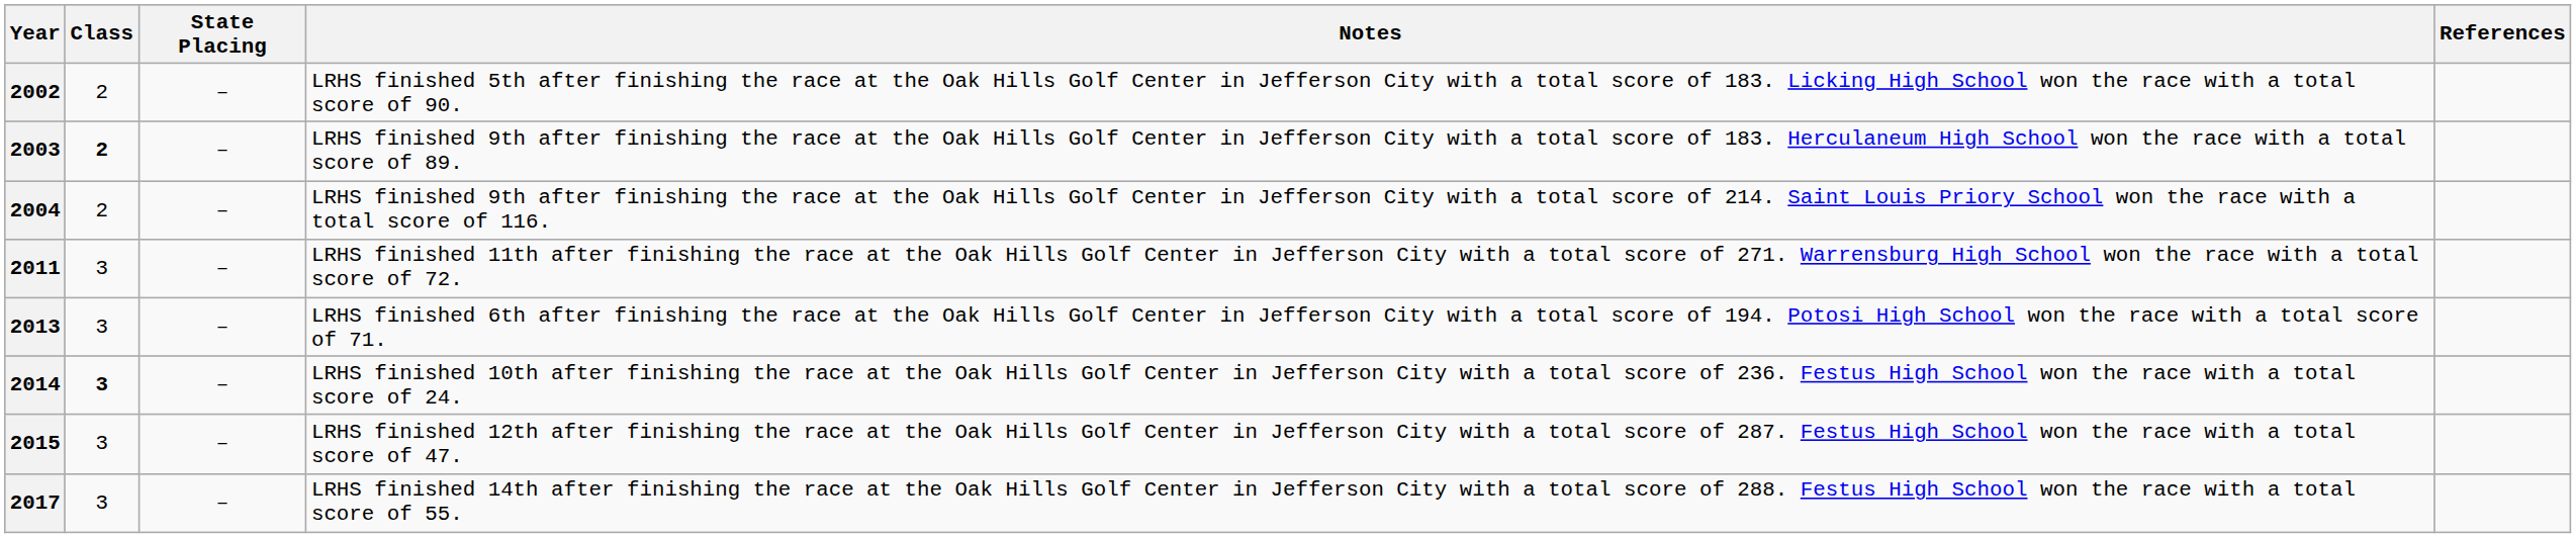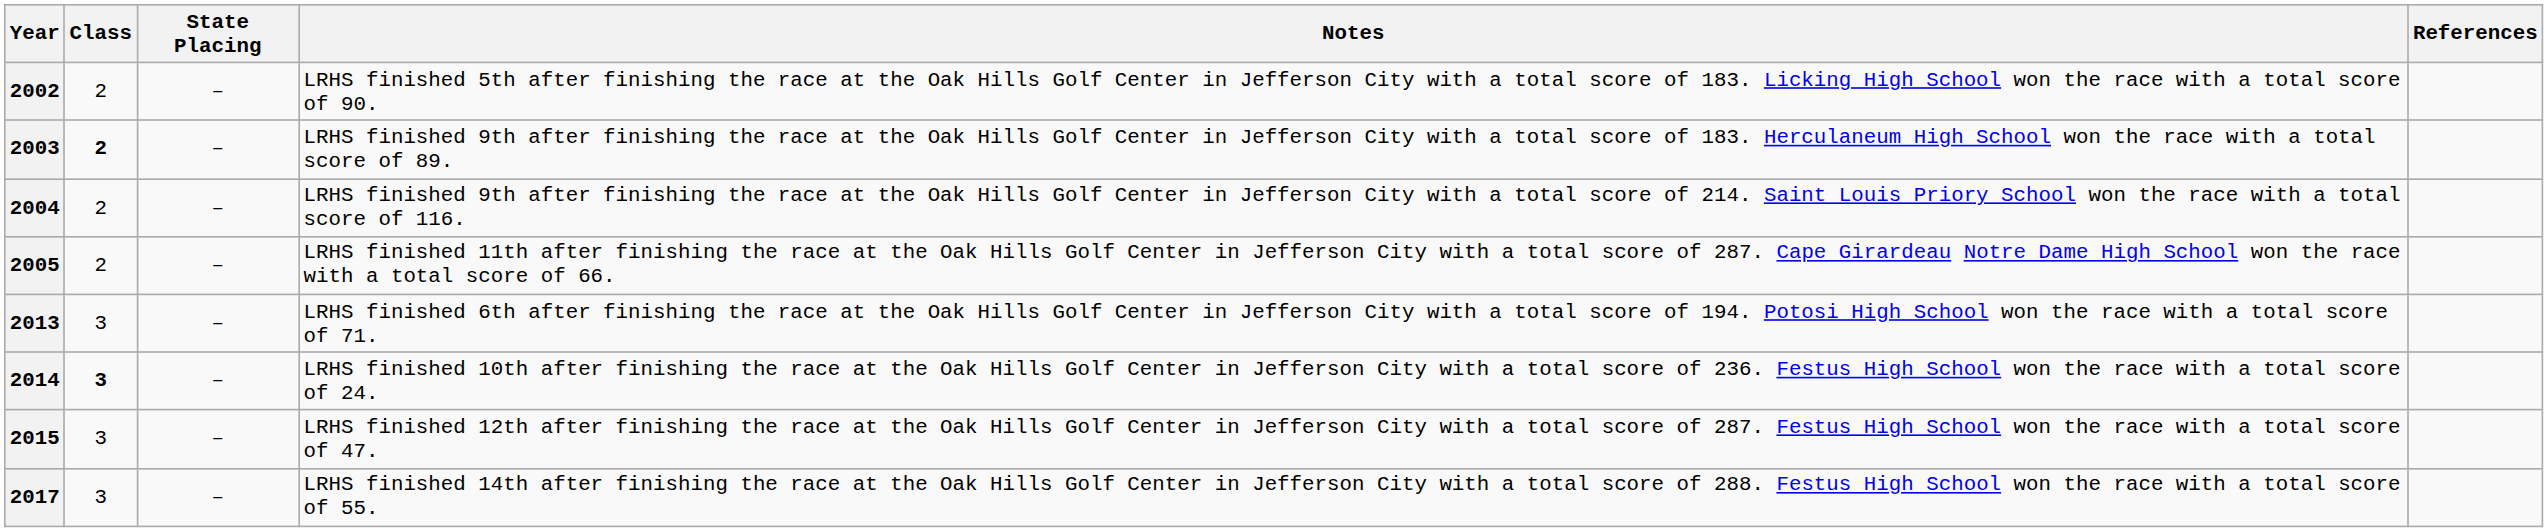+ row: 2005 | 2 | – | LRHS finished 11th after finishing the race at the Oak Hills Golf Center in Jefferson City with a total score of 287. Cape Girardeau Notre Dame High School won the race with a total score of 66.
- row: 2011 | 3 | – | LRHS finished 11th after finishing the race at the Oak Hills Golf Center in Jefferson City with a total score of 271. Warrensburg High School won the race with a total score of 72.
